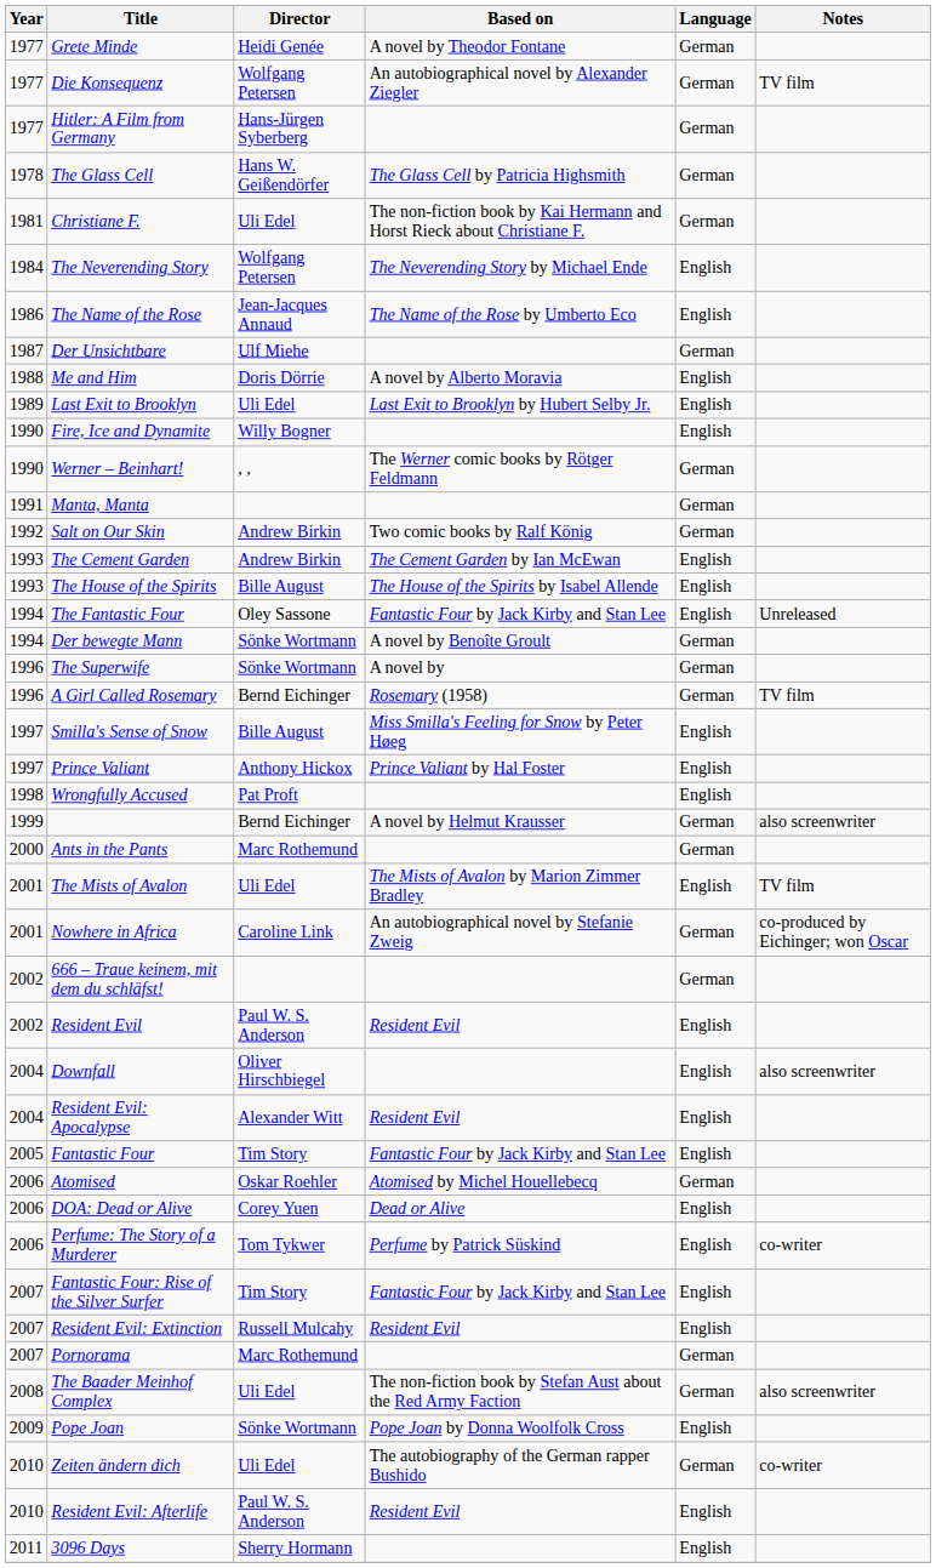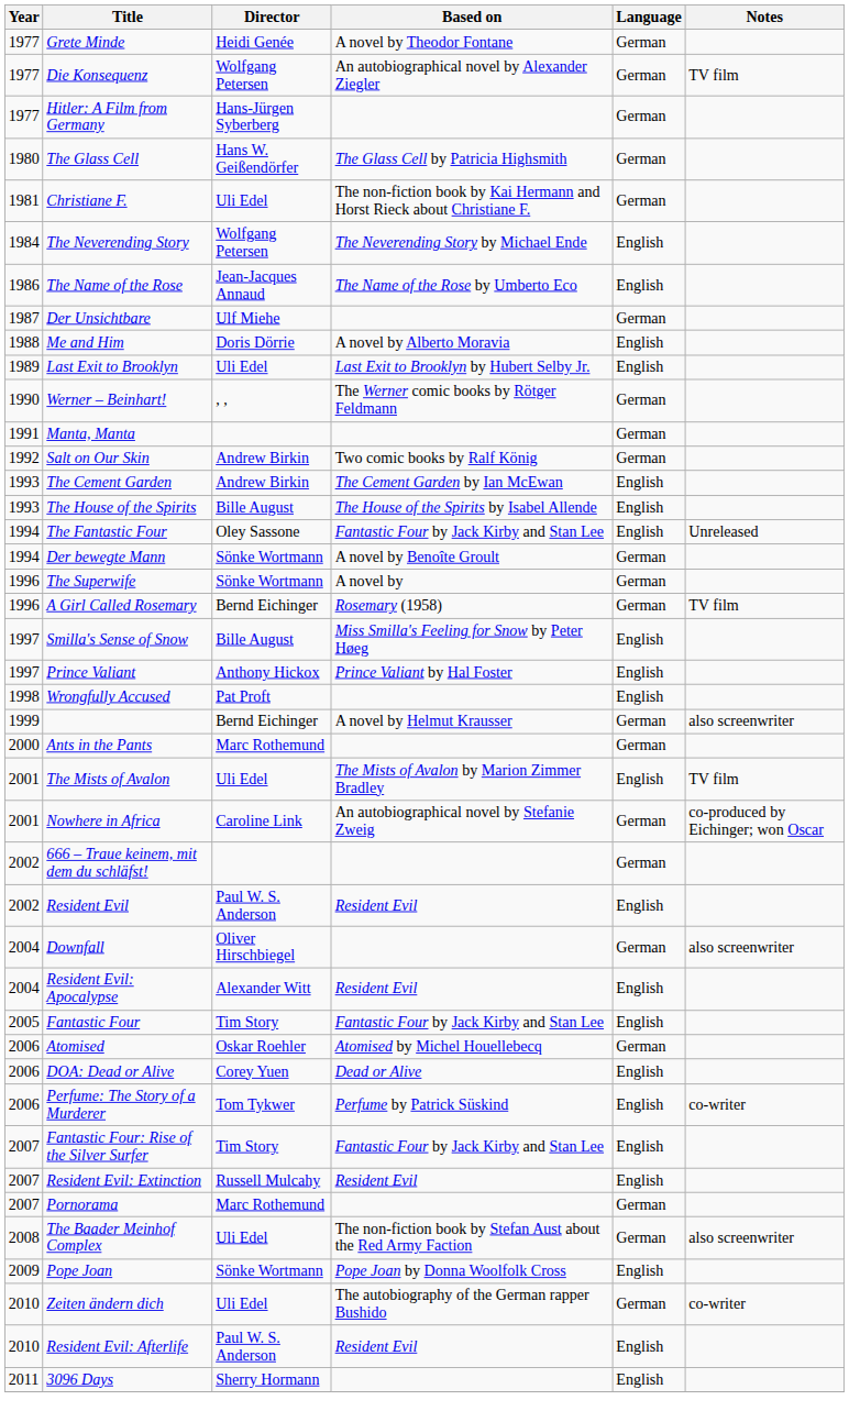The Glass Cell | Year: 1978 -> 1980
- row: 1990 | Fire, Ice and Dynamite | Willy Bogner | English
Downfall | Language: English -> German
